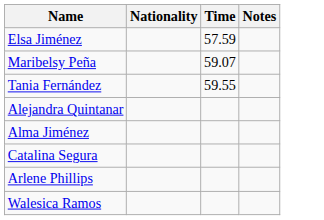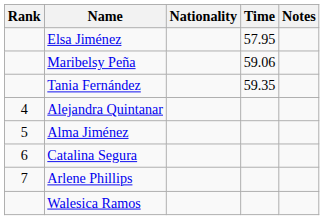+ column: Rank | 4 | 5 | 6 | 7
Elsa Jiménez | Time: 57.59 -> 57.95
Maribelsy Peña | Time: 59.07 -> 59.06
Tania Fernández | Time: 59.55 -> 59.35
